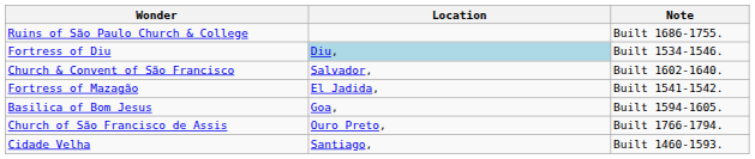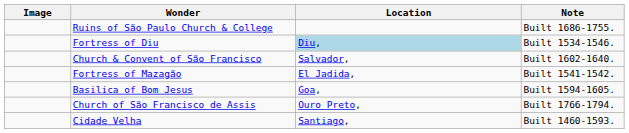+ column: Image
